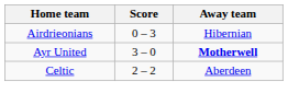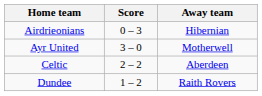Ayr United | Away team: bold -> normal
+ row: Dundee | 1 – 2 | Raith Rovers
